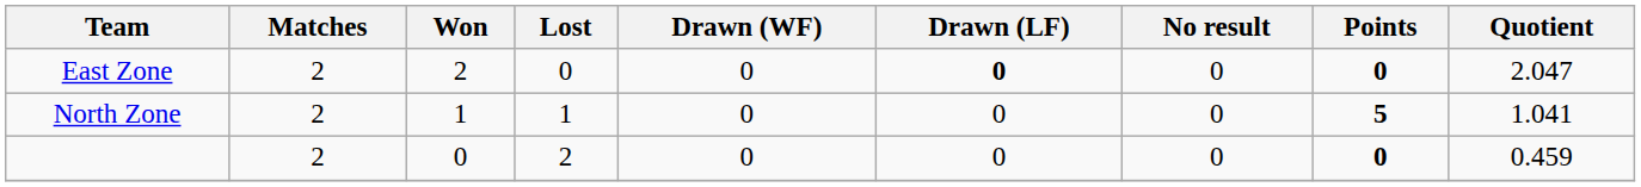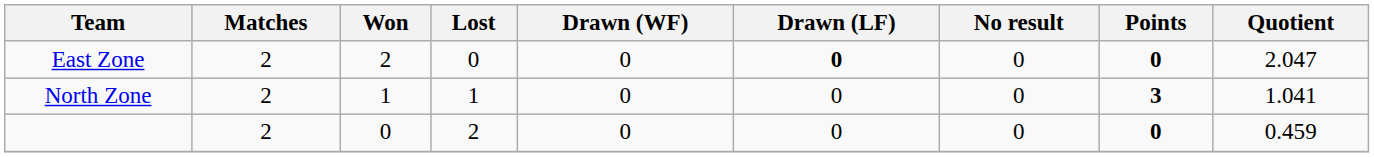North Zone | Points: 5 -> 3
